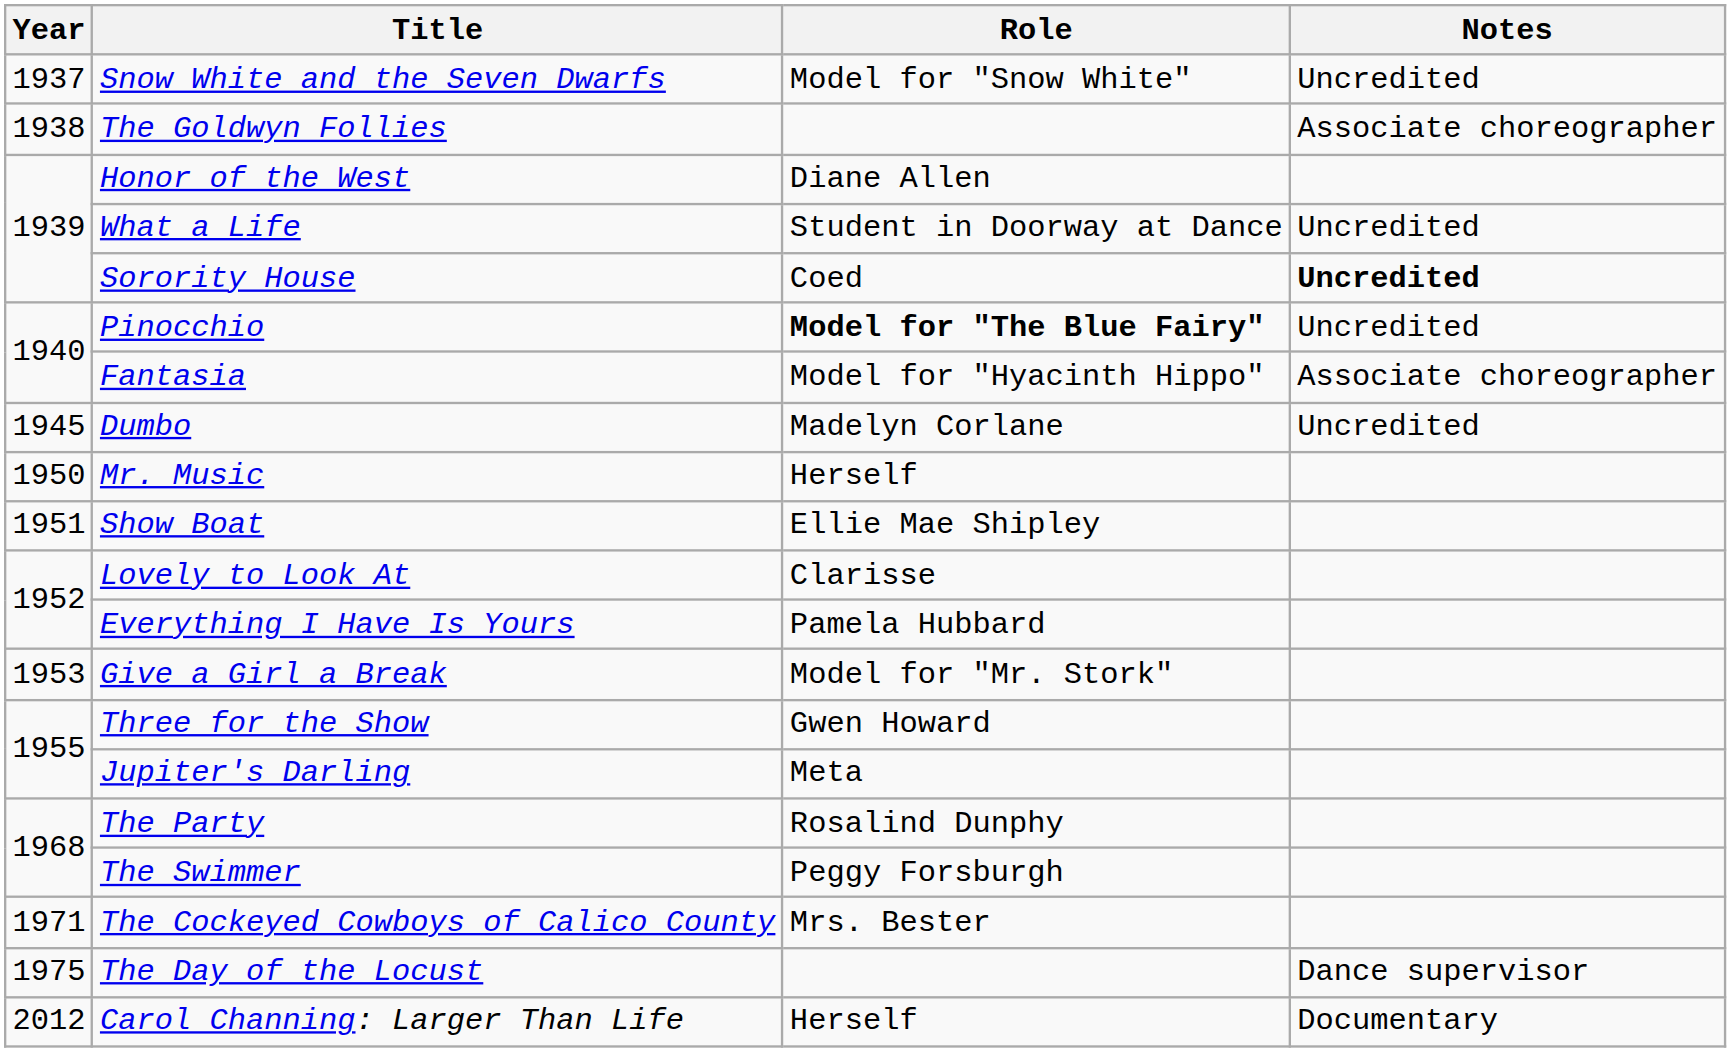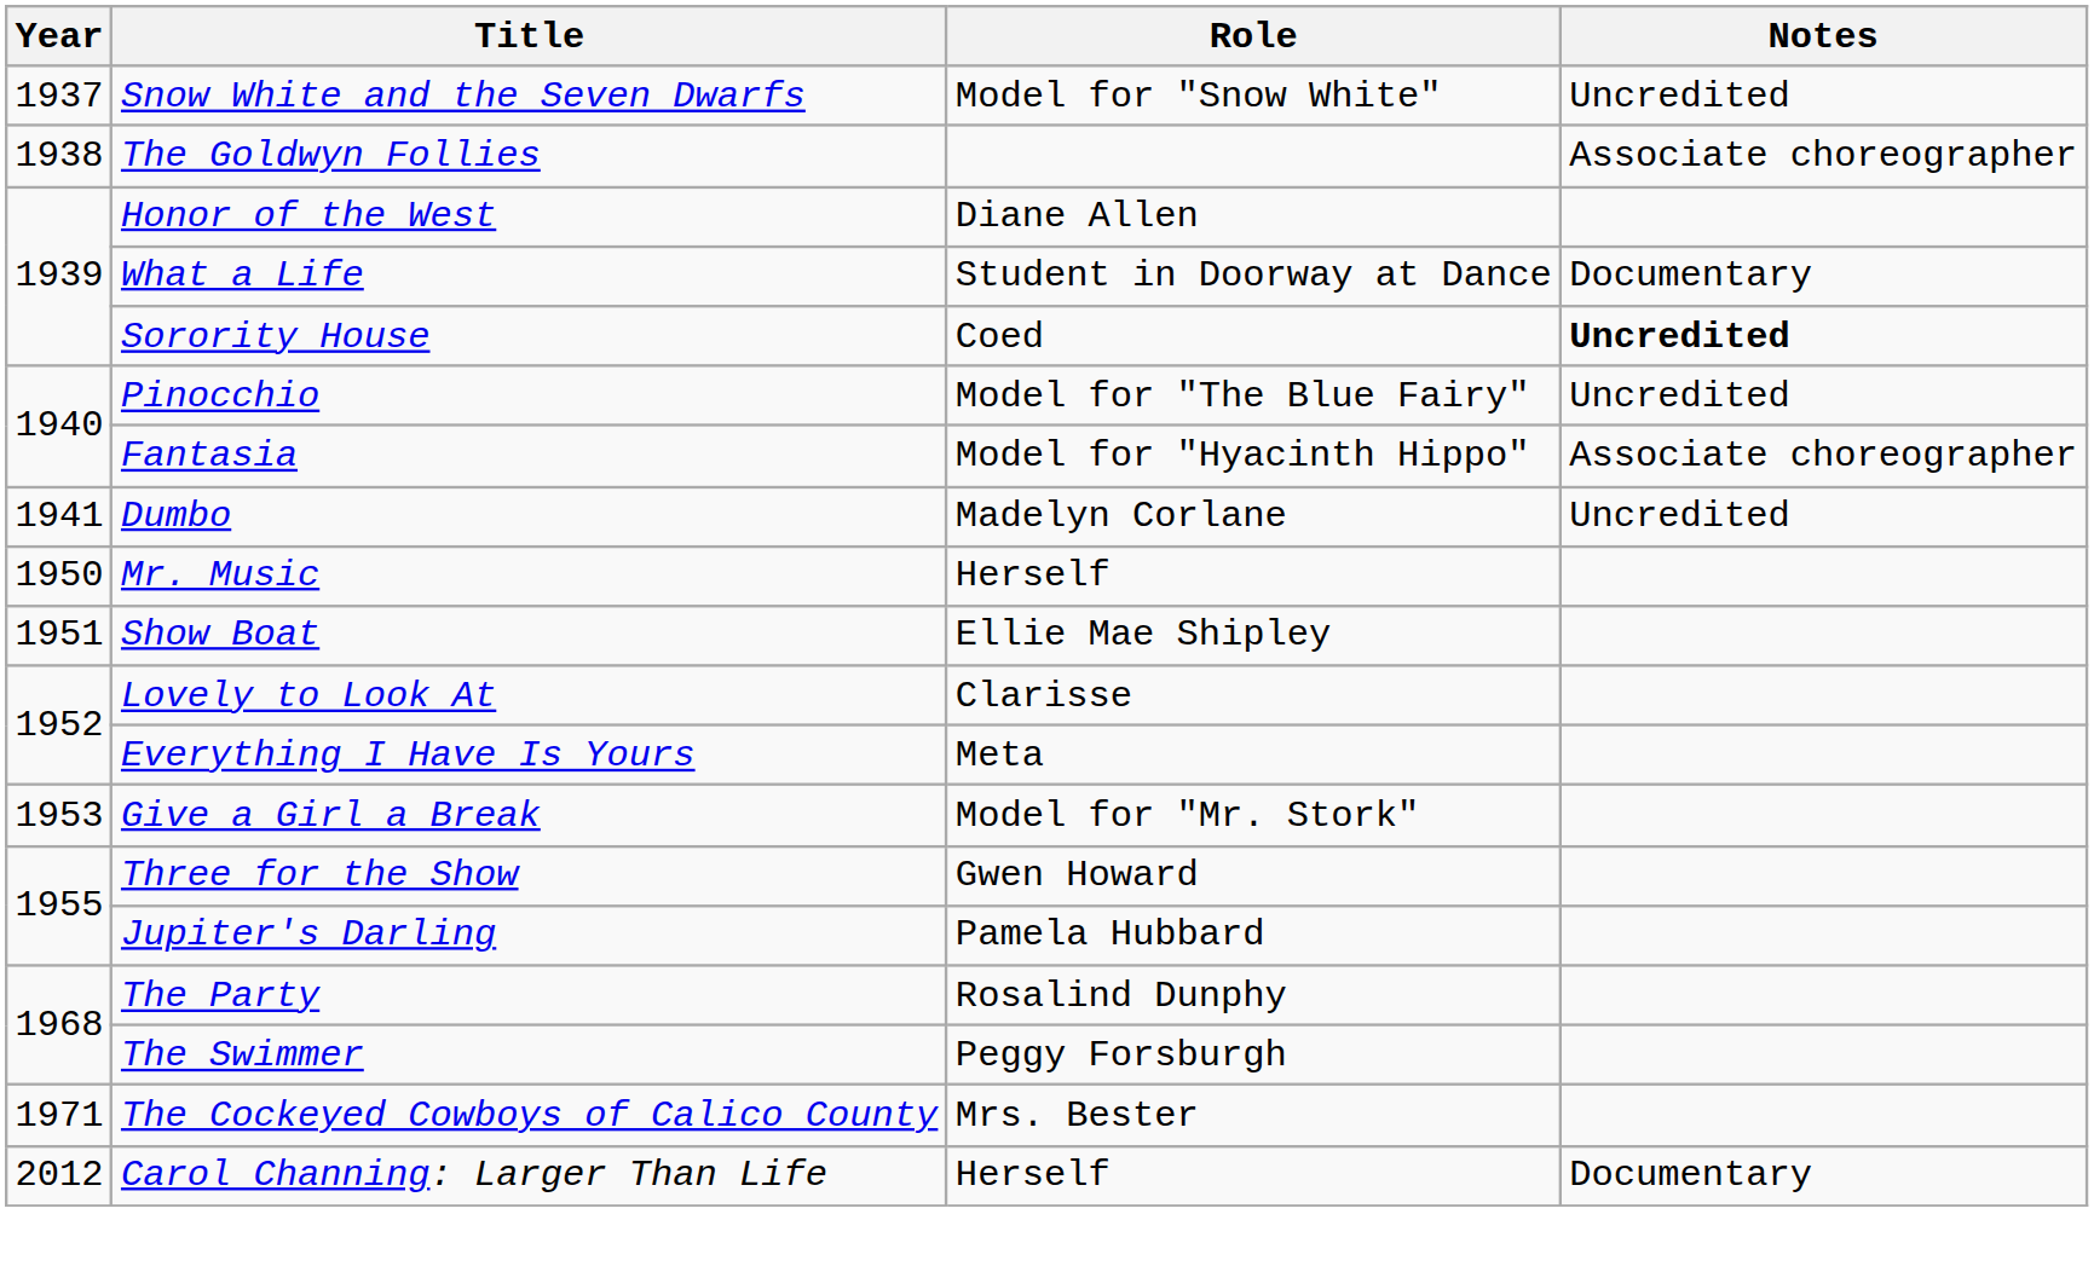What a Life | Notes: Uncredited -> Documentary
Pinocchio | Role: bold -> normal
Dumbo | Year: 1945 -> 1941
Everything I Have Is Yours | Role: Pamela Hubbard -> Meta
Jupiter's Darling | Role: Meta -> Pamela Hubbard
- row: 1975 | The Day of the Locust | Dance supervisor
